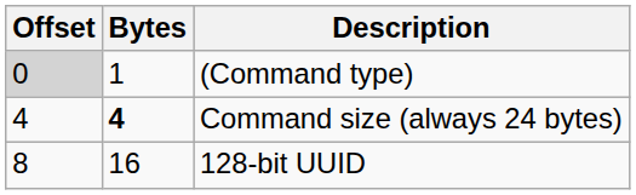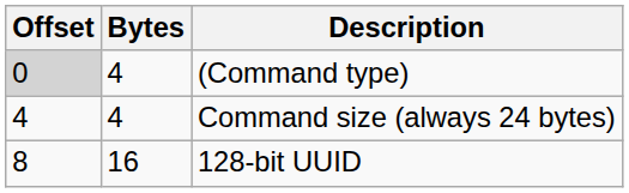(Command type) | Bytes: 1 -> 4
Command size (always 24 bytes) | Bytes: bold -> normal
